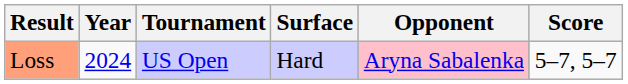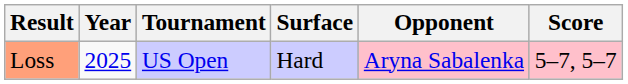Loss | Year: 2024 -> 2025
Loss | Score: no background -> pink background
